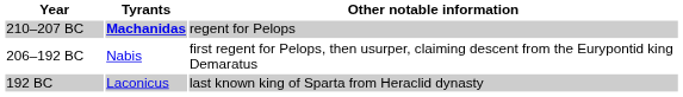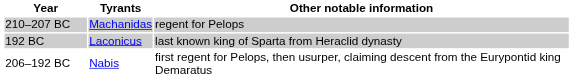210–207 BC | Tyrants: bold -> normal
rows swapped: 206–192 BC <-> 192 BC
